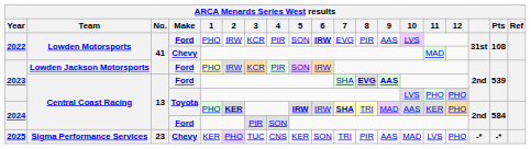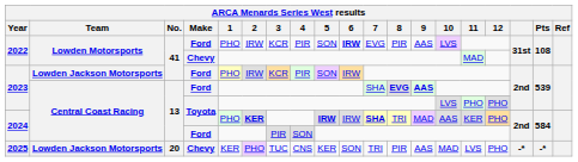2025 | Team: Sigma Performance Services -> Lowden Jackson Motorsports
2025 | No.: 23 -> 20
